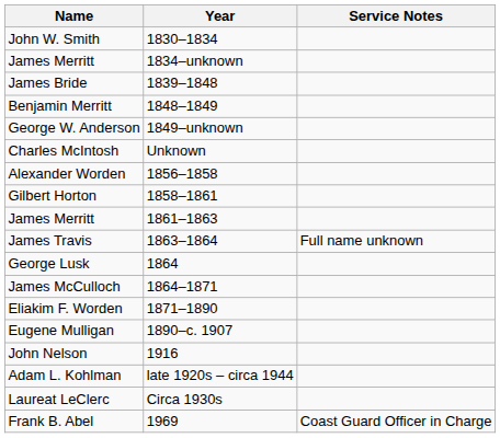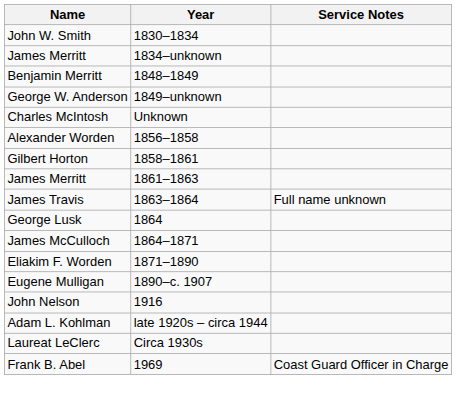- row: James Bride | 1839–1848
